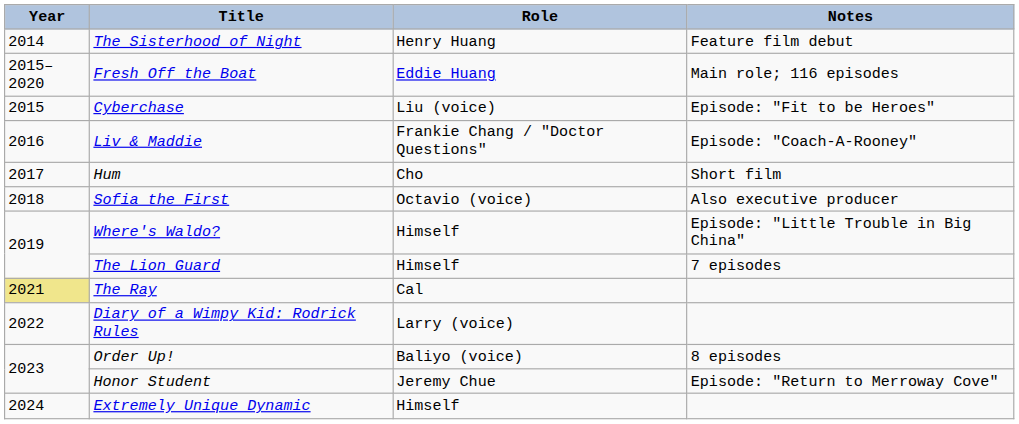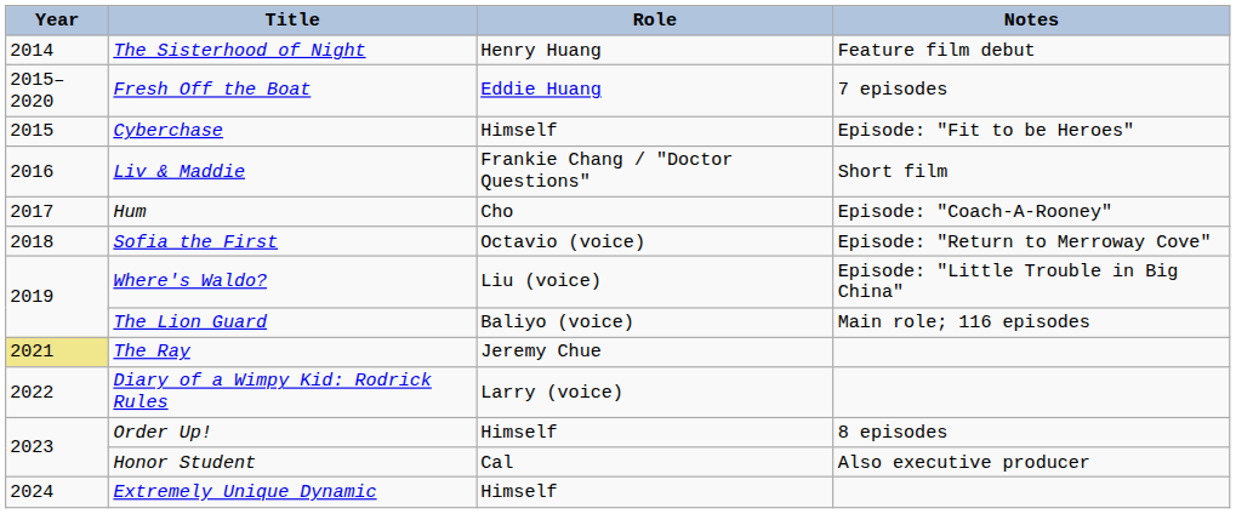Fresh Off the Boat | Notes: Main role; 116 episodes -> 7 episodes
Cyberchase | Role: Liu (voice) -> Himself
Liv & Maddie | Notes: Episode: "Coach-A-Rooney" -> Short film
Hum | Notes: Short film -> Episode: "Coach-A-Rooney"
Sofia the First | Notes: Also executive producer -> Episode: "Return to Merroway Cove"
Where's Waldo? | Role: Himself -> Liu (voice)
The Lion Guard | Role: Himself -> Baliyo (voice)
The Lion Guard | Notes: 7 episodes -> Main role; 116 episodes
The Ray | Role: Cal -> Jeremy Chue
Order Up! | Role: Baliyo (voice) -> Himself
Honor Student | Role: Jeremy Chue -> Cal
Honor Student | Notes: Episode: "Return to Merroway Cove" -> Also executive producer
